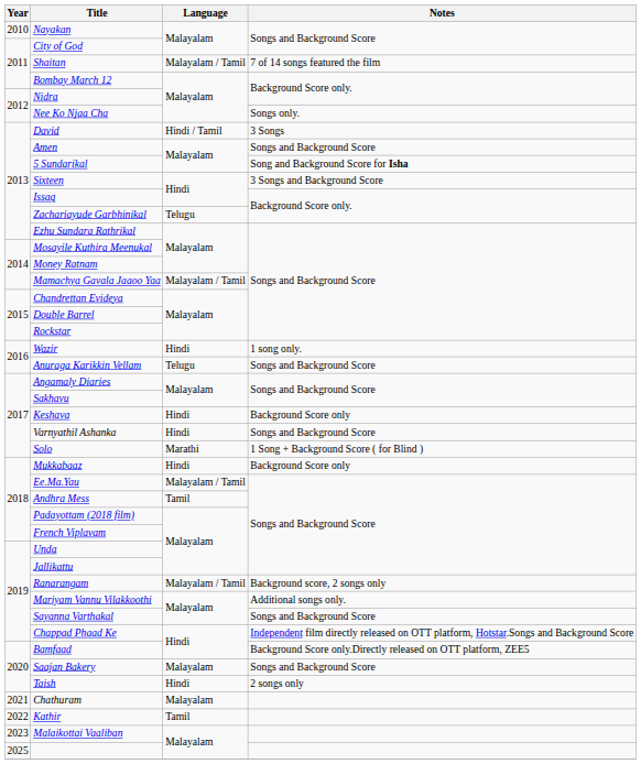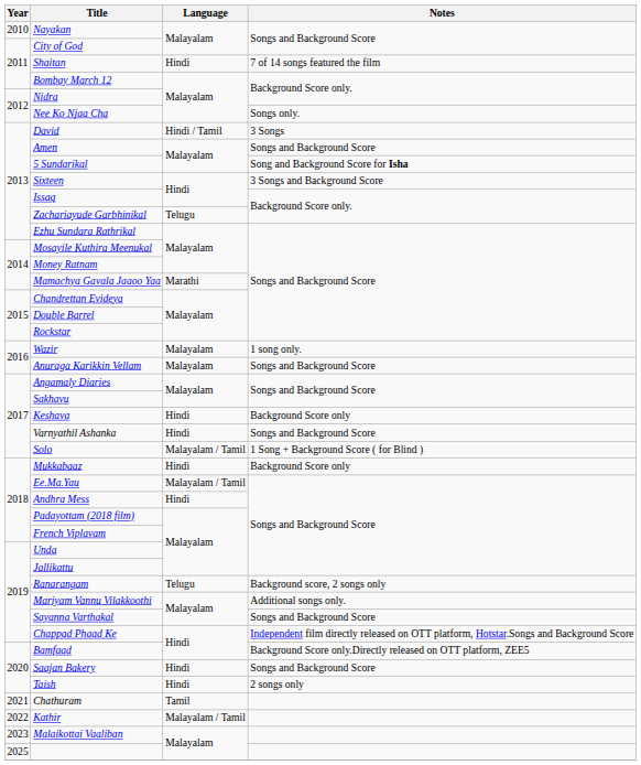Shaitan | Language: Malayalam / Tamil -> Hindi
Mamachya Gavala Jaaoo Yaa | Language: Malayalam / Tamil -> Marathi
Wazir | Language: Hindi -> Malayalam
Anuraga Karikkin Vellam | Language: Telugu -> Malayalam
Solo | Language: Marathi -> Malayalam / Tamil
Andhra Mess | Language: Tamil -> Hindi
Ranarangam | Language: Malayalam / Tamil -> Telugu
Saajan Bakery | Language: Malayalam -> Hindi
Chathuram | Language: Malayalam -> Tamil
Kathir | Language: Tamil -> Malayalam / Tamil
